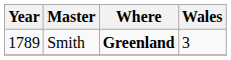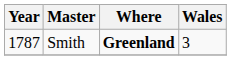Smith | Year: 1789 -> 1787
